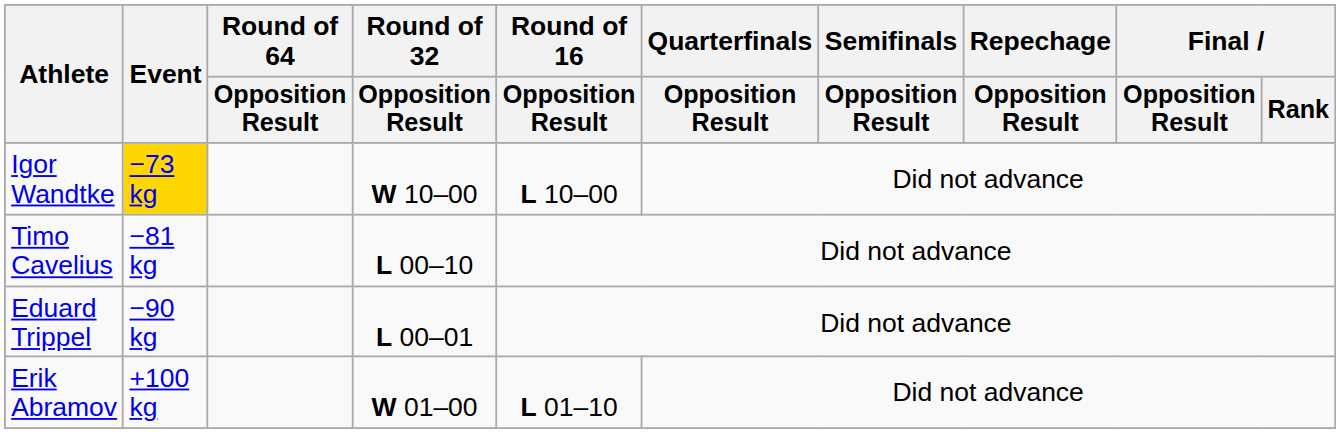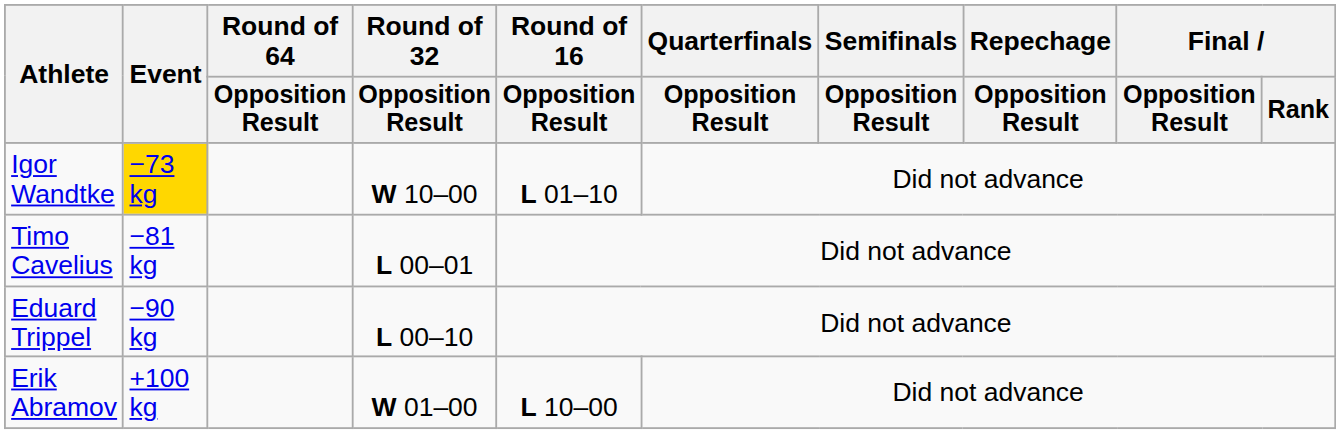Igor Wandtke | Round of 16 / Opposition Result: L 10–00 -> L 01–10
Timo Cavelius | Round of 32 / Opposition Result: L 00–10 -> L 00–01
Eduard Trippel | Round of 32 / Opposition Result: L 00–01 -> L 00–10
Erik Abramov | Round of 16 / Opposition Result: L 01–10 -> L 10–00
